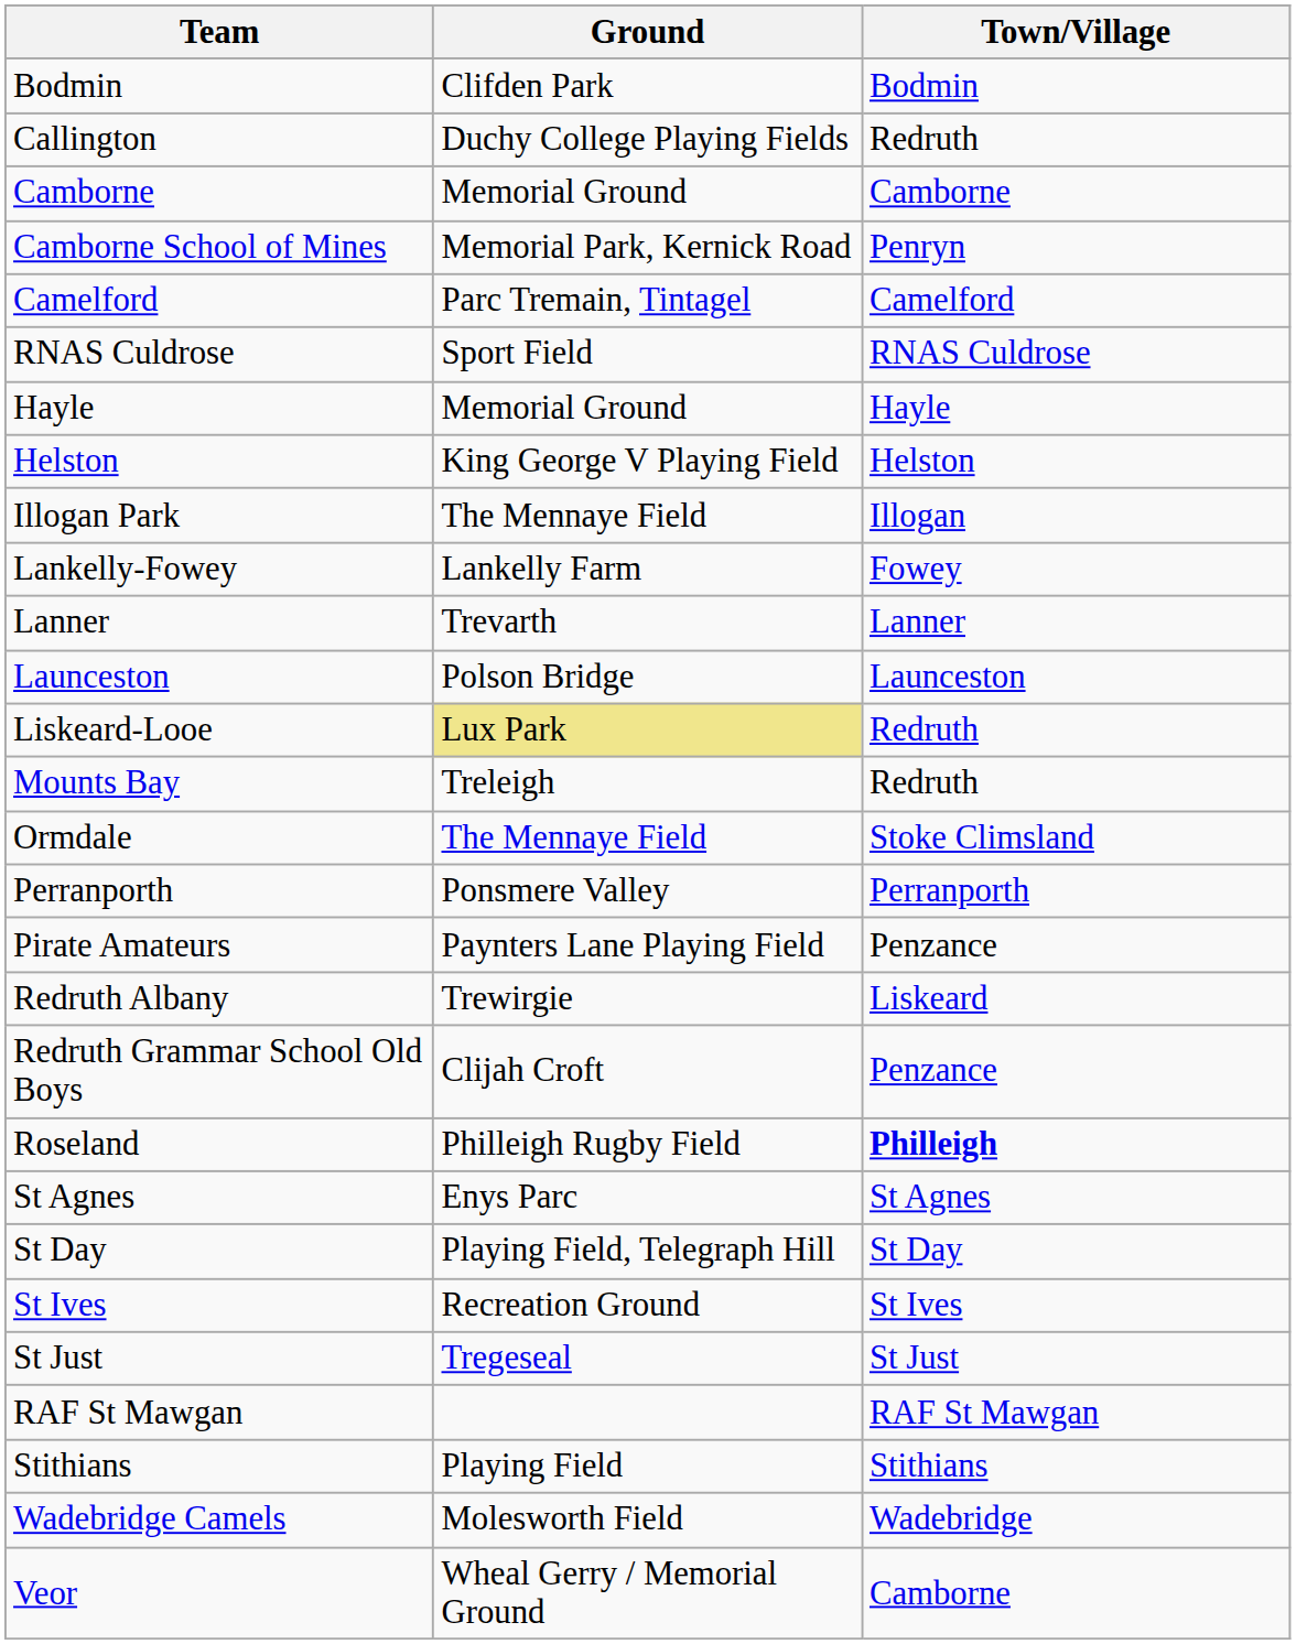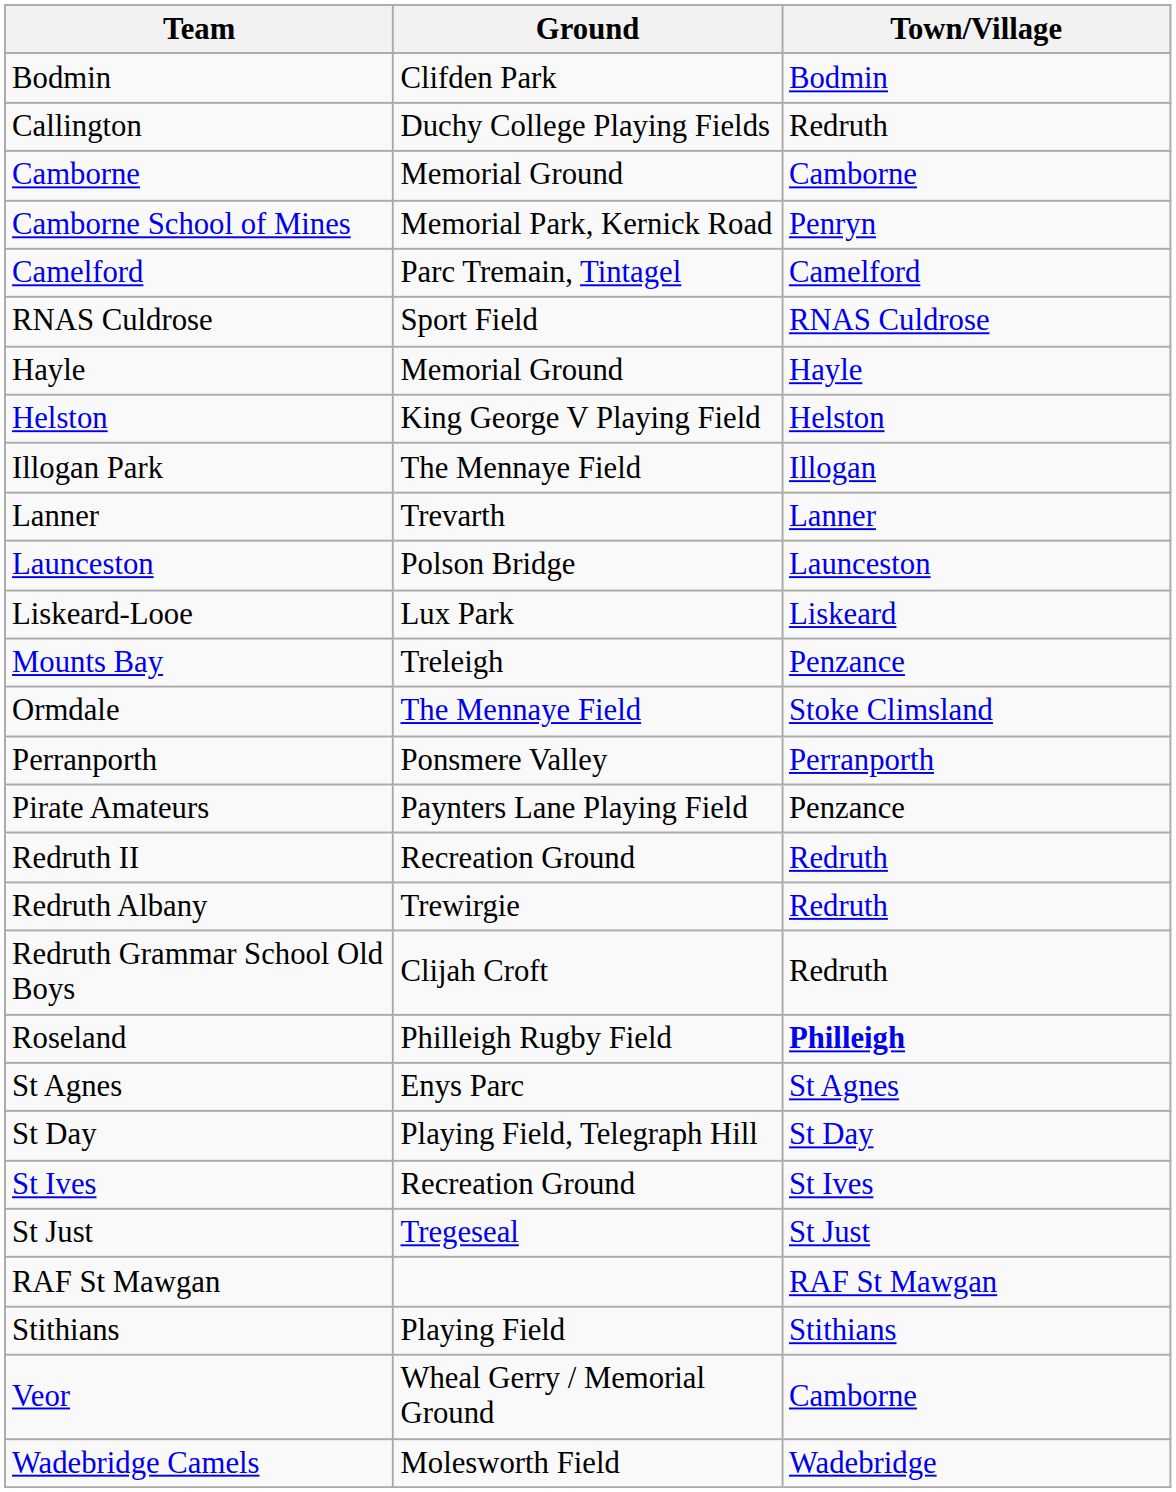- row: Lankelly-Fowey | Lankelly Farm | Fowey
Liskeard-Looe | Ground: khaki background -> no background
Liskeard-Looe | Town/Village: Redruth -> Liskeard
Mounts Bay | Town/Village: Redruth -> Penzance
+ row: Redruth II | Recreation Ground | Redruth
Redruth Albany | Town/Village: Liskeard -> Redruth
Redruth Grammar School Old Boys | Town/Village: Penzance -> Redruth
rows swapped: Veor <-> Wadebridge Camels
